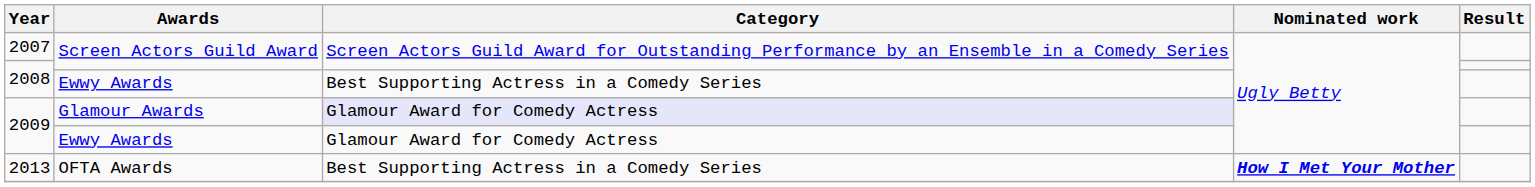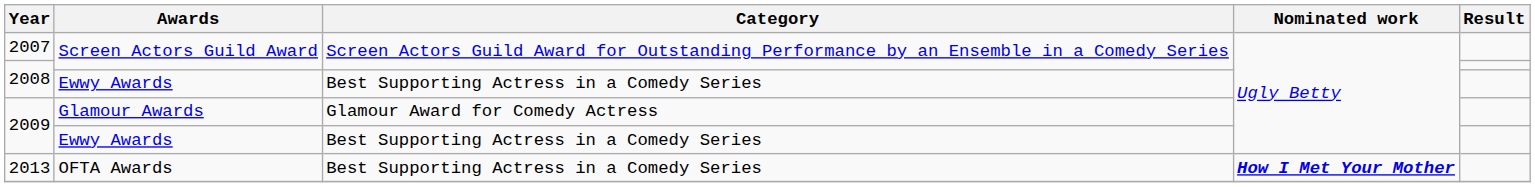2009 / Glamour Awards | Category: lavender background -> no background
2009 / Ewwy Awards | Category: Glamour Award for Comedy Actress -> Best Supporting Actress in a Comedy Series
